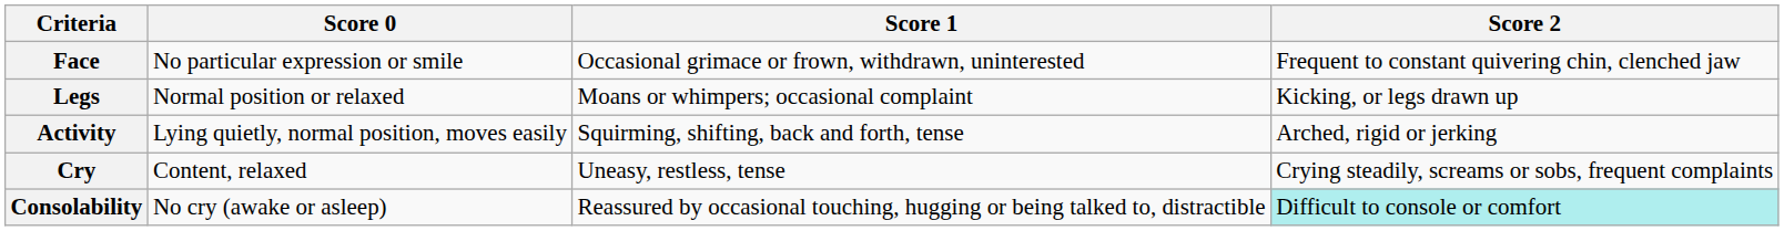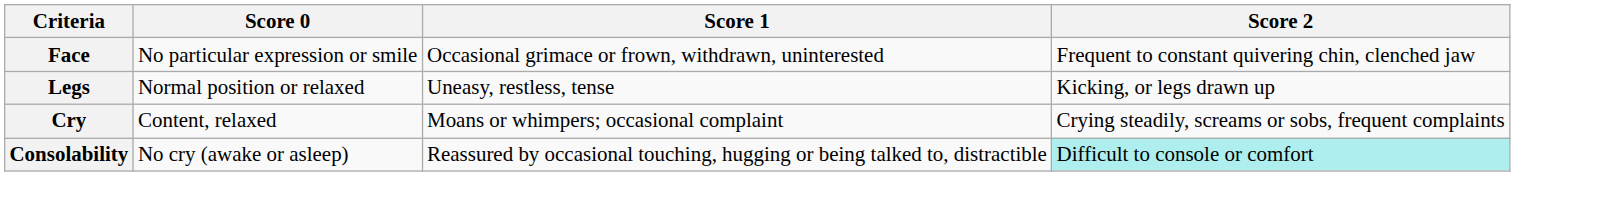Legs | Score 1: Moans or whimpers; occasional complaint -> Uneasy, restless, tense
- row: Activity | Lying quietly, normal position, moves easily | Squirming, shifting, back and forth, tense | Arched, rigid or jerking
Cry | Score 1: Uneasy, restless, tense -> Moans or whimpers; occasional complaint
